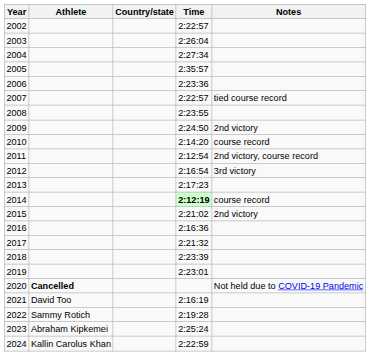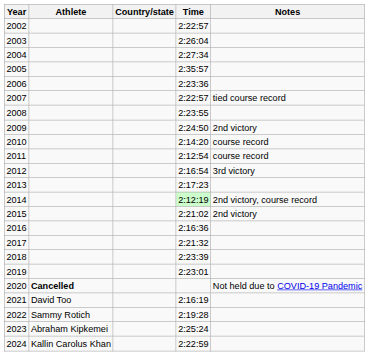2011 | Notes: 2nd victory, course record -> course record
2014 | Time: bold -> normal
2014 | Notes: course record -> 2nd victory, course record
